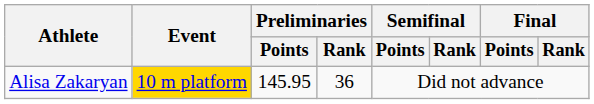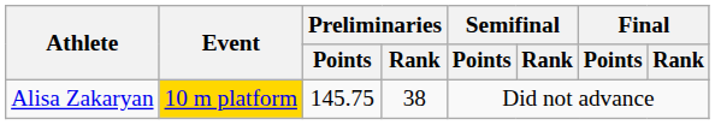Alisa Zakaryan | Preliminaries / Points: 145.95 -> 145.75
Alisa Zakaryan | Preliminaries / Rank: 36 -> 38
